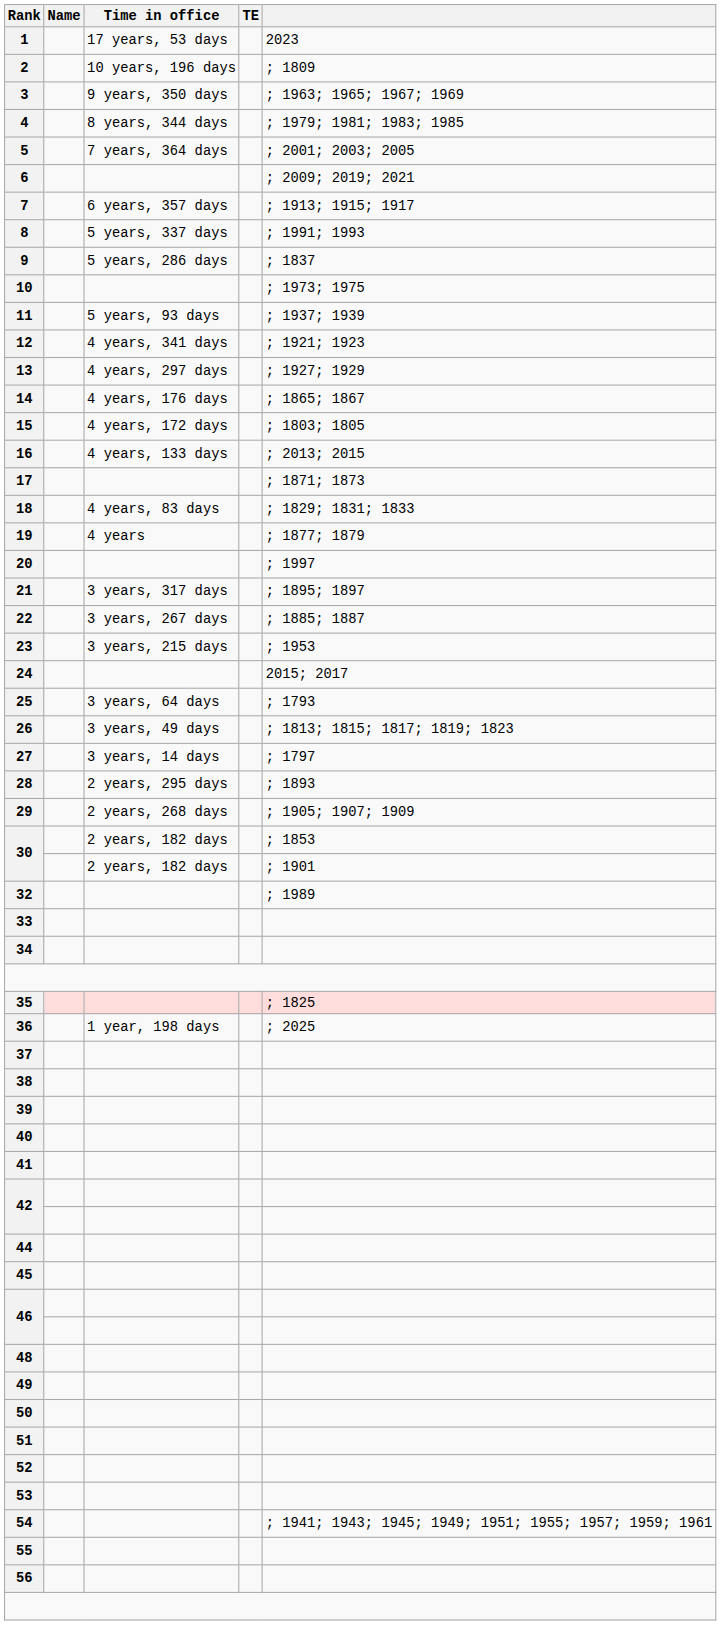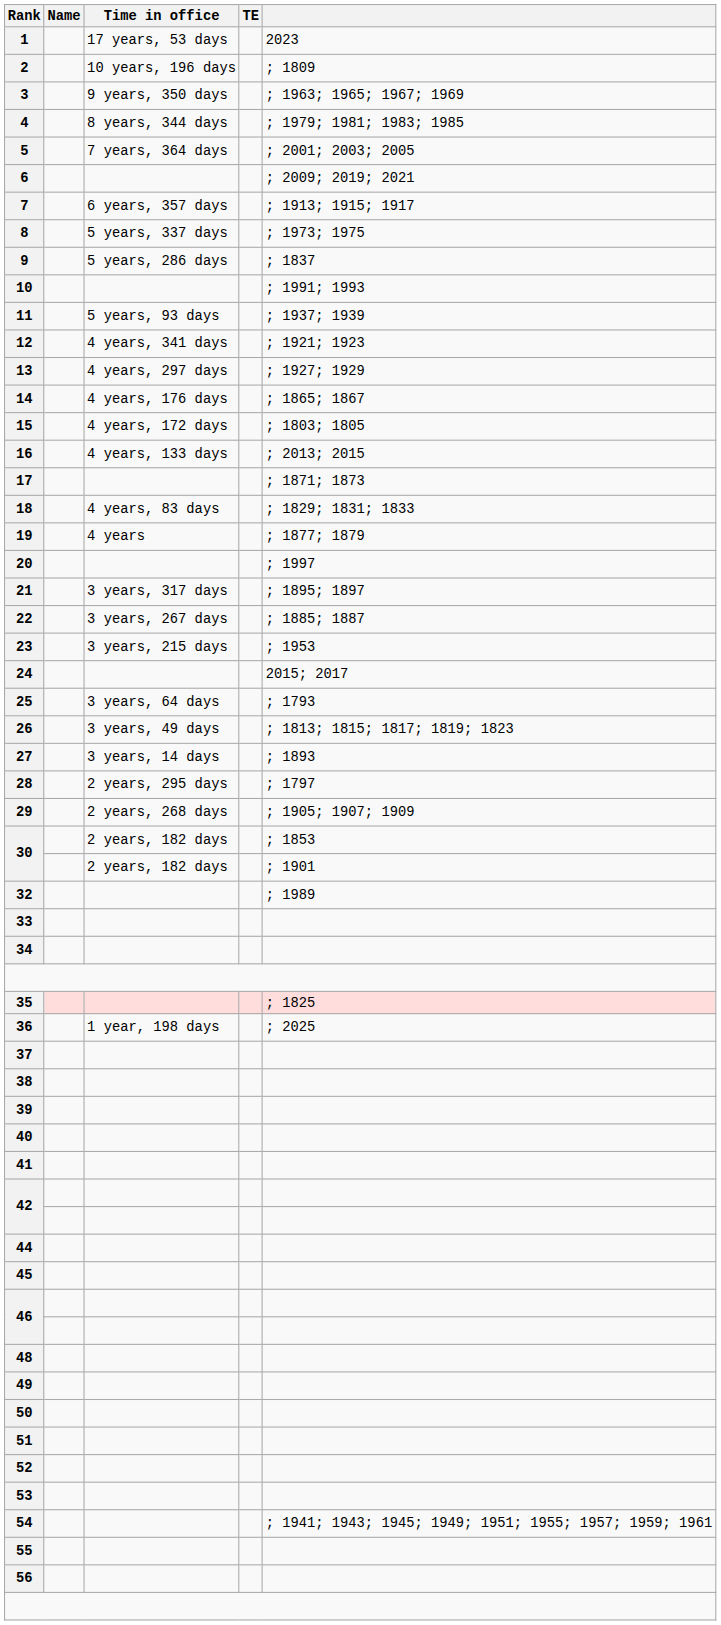8 | column 5: ; 1991; 1993 -> ; 1973; 1975
10 | column 5: ; 1973; 1975 -> ; 1991; 1993
27 | column 5: ; 1797 -> ; 1893
28 | column 5: ; 1893 -> ; 1797
